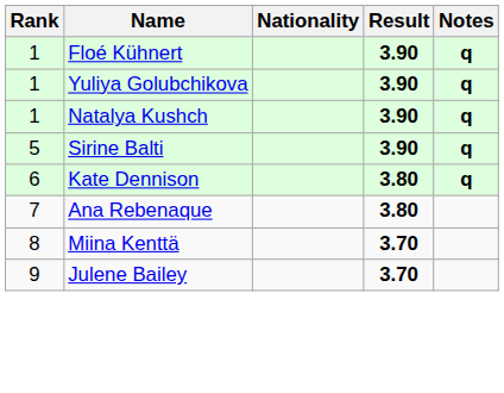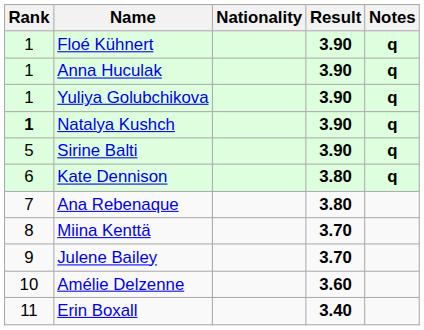+ row: 1 | Anna Huculak | 3.90 | q
Natalya Kushch | Rank: normal -> bold
+ row: 10 | Amélie Delzenne | 3.60
+ row: 11 | Erin Boxall | 3.40
